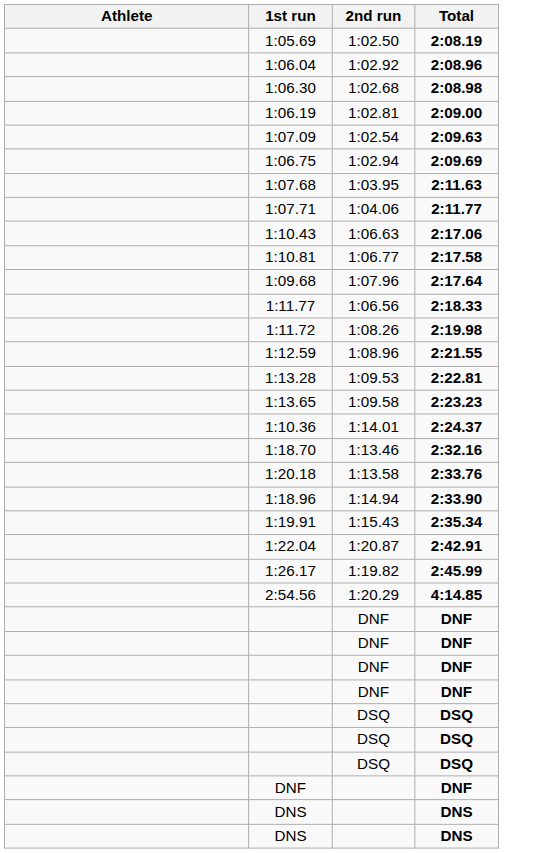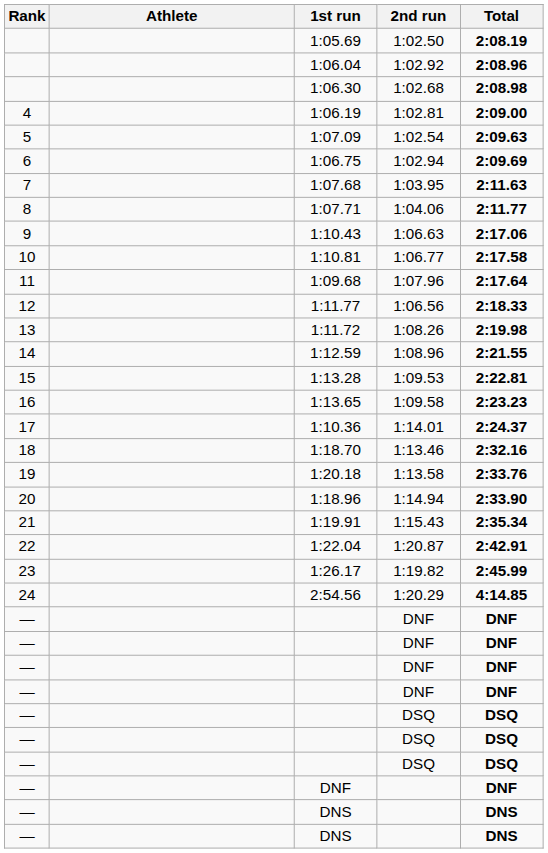+ column: Rank | 4 | 5 | 6 | 7 | 8 | 9 | 10 | 11 | 12 | 13 | 14 | 15 | 16 | 17 | 18 | 19 | 20 | 21 | 22 | 23 | 24 | — | — | — | — | — | — | — | — | — | —
